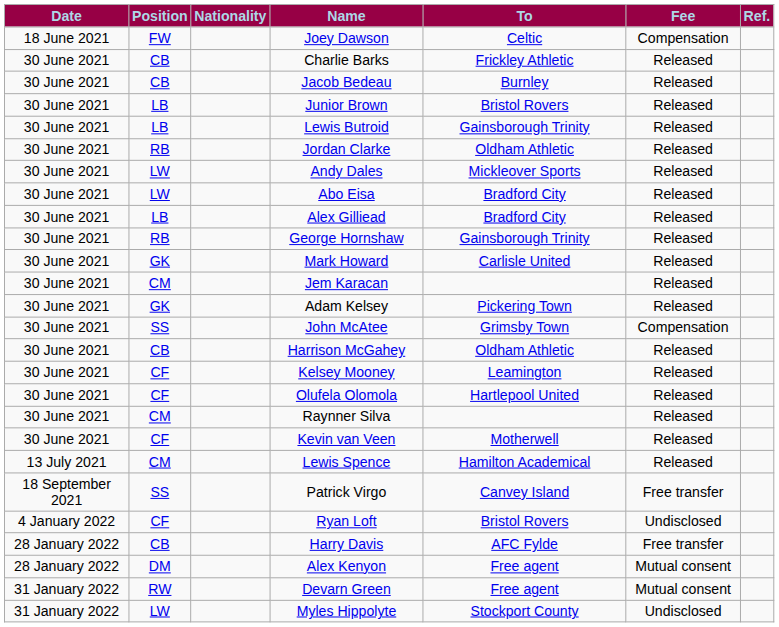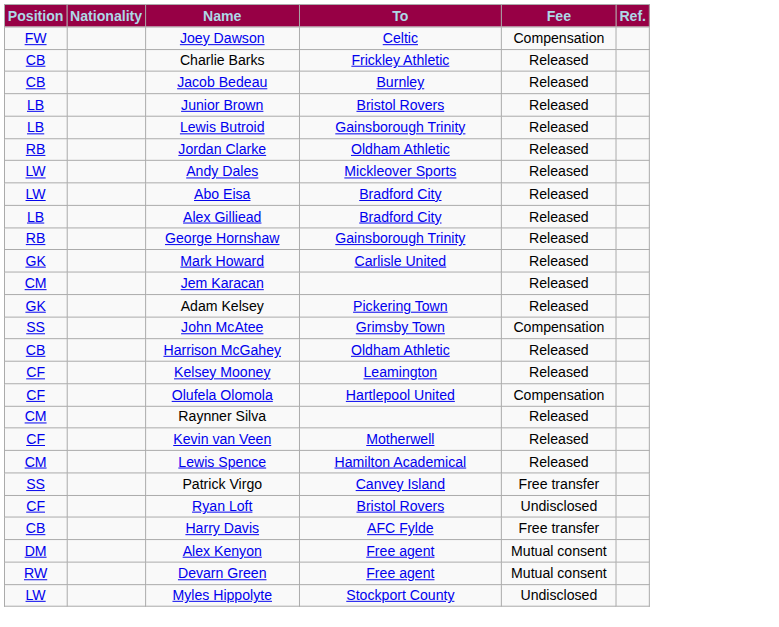- column: Date | 18 June 2021 | 30 June 2021 | 30 June 2021 | 30 June 2021 | 30 June 2021 | 30 June 2021 | 30 June 2021 | 30 June 2021 | 30 June 2021 | 30 June 2021 | 30 June 2021 | 30 June 2021 | 30 June 2021 | 30 June 2021 | 30 June 2021 | 30 June 2021 | 30 June 2021 | 30 June 2021 | 30 June 2021 | 13 July 2021 | 18 September 2021 | 4 January 2022 | 28 January 2022 | 28 January 2022 | 31 January 2022 | 31 January 2022
Olufela Olomola | Fee: Released -> Compensation
